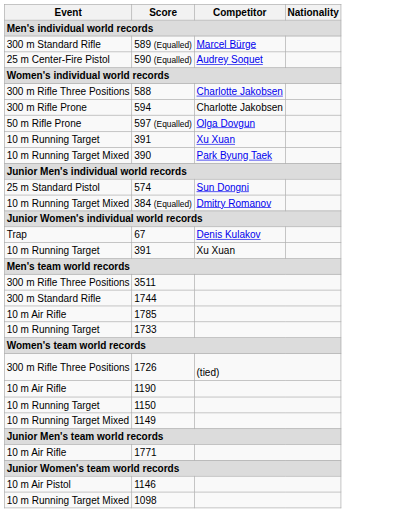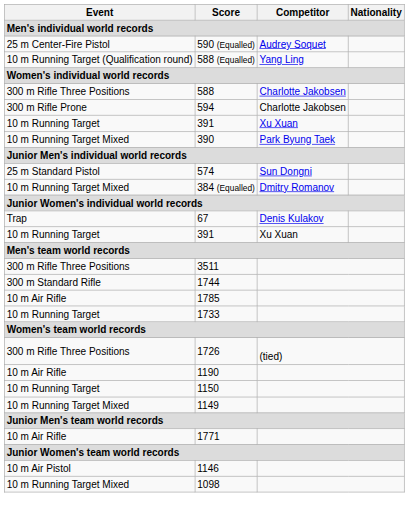- row: 300 m Standard Rifle | 589 (Equalled) | Marcel Bürge
+ row: 10 m Running Target (Qualification round) | 588 (Equalled) | Yang Ling
- row: 50 m Rifle Prone | 597 (Equalled) | Olga Dovgun
